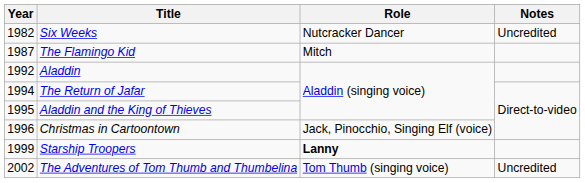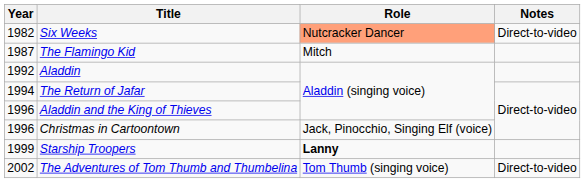Six Weeks | Role: no background -> lightsalmon background
Six Weeks | Notes: Uncredited -> Direct-to-video
Aladdin and the King of Thieves | Year: 1995 -> 1996
The Adventures of Tom Thumb and Thumbelina | Notes: Uncredited -> Direct-to-video
